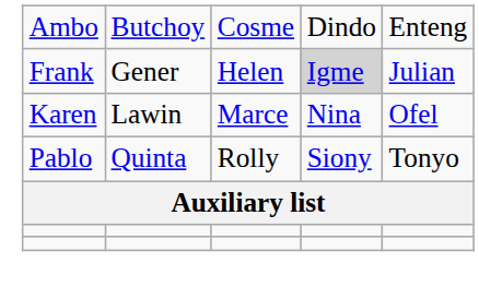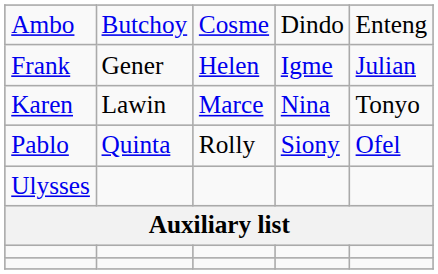Frank | column 4: lightgrey background -> no background
Karen | column 5: Ofel -> Tonyo
Pablo | column 5: Tonyo -> Ofel
+ row: Ulysses
